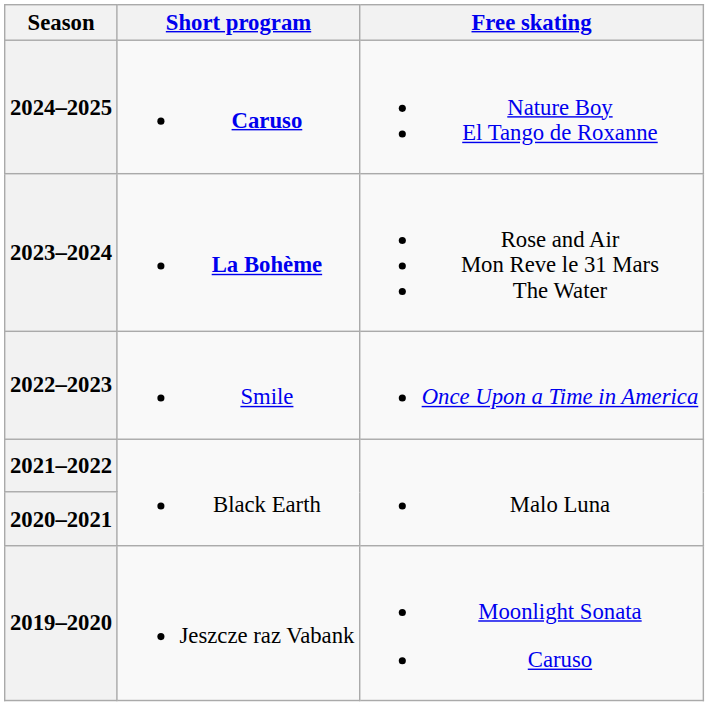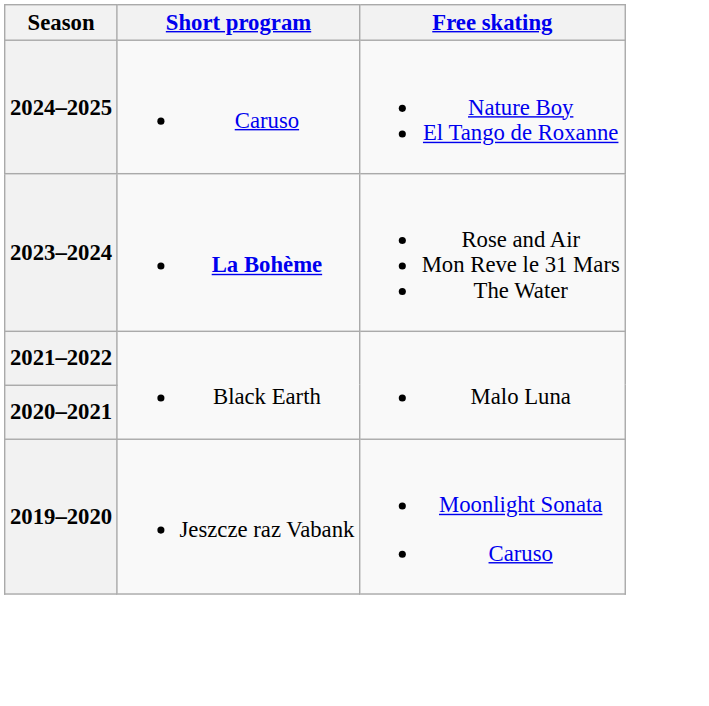2024–2025 | Short program: bold -> normal
- row: 2022–2023 | Smile | Once Upon a Time in America
